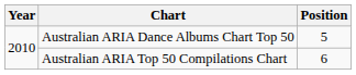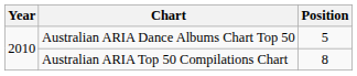Australian ARIA Top 50 Compilations Chart | Position: 6 -> 8
